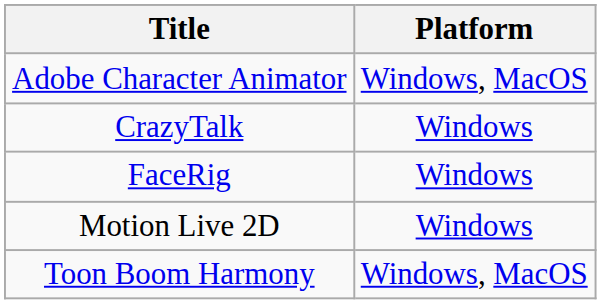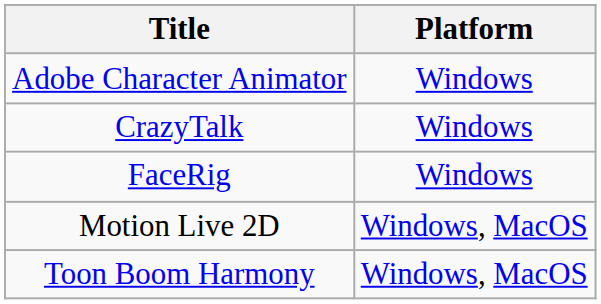Adobe Character Animator | Platform: Windows, MacOS -> Windows
Motion Live 2D | Platform: Windows -> Windows, MacOS
